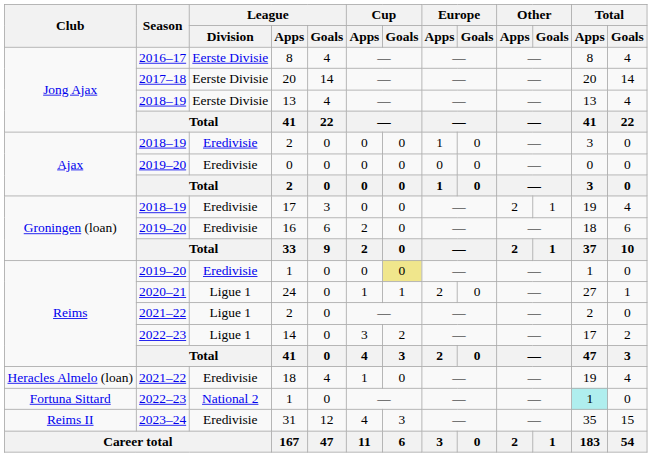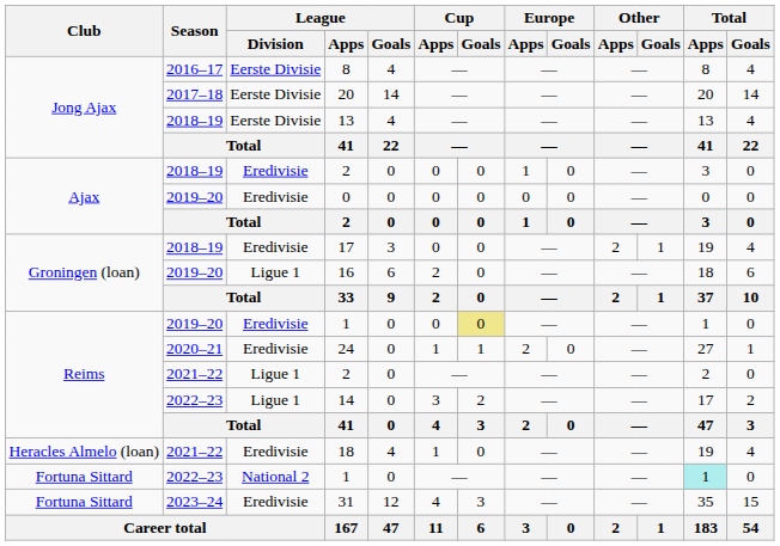16 | League / Division: Eredivisie -> Ligue 1
24 | League / Division: Ligue 1 -> Eredivisie
31 | Club: Reims II -> Fortuna Sittard
